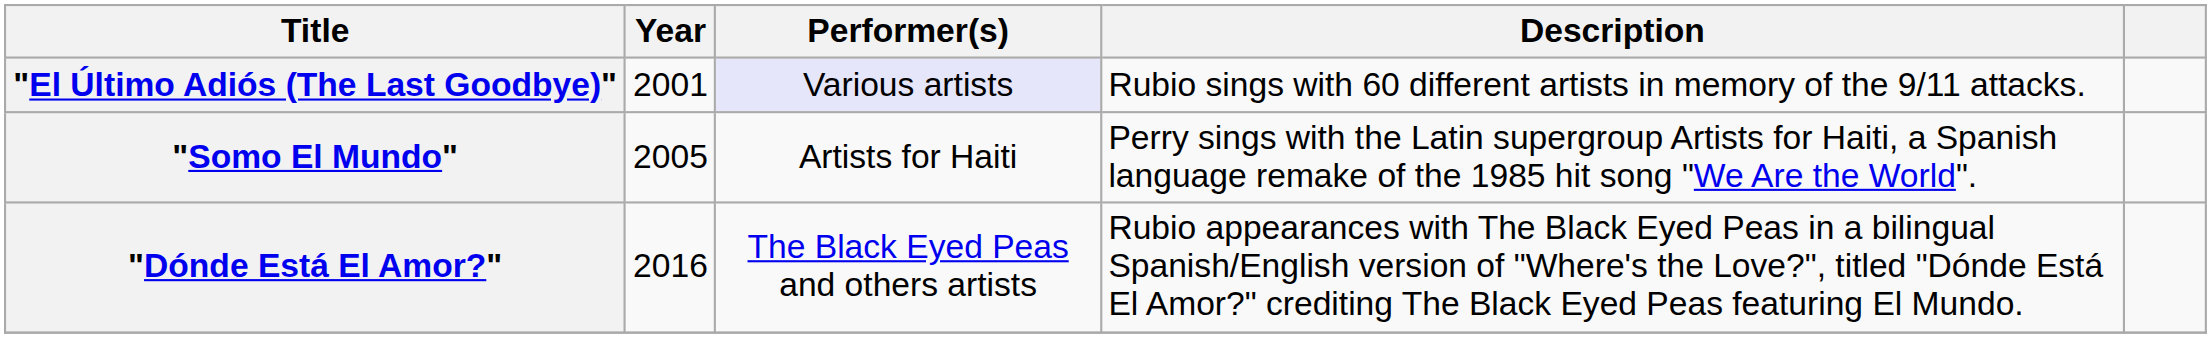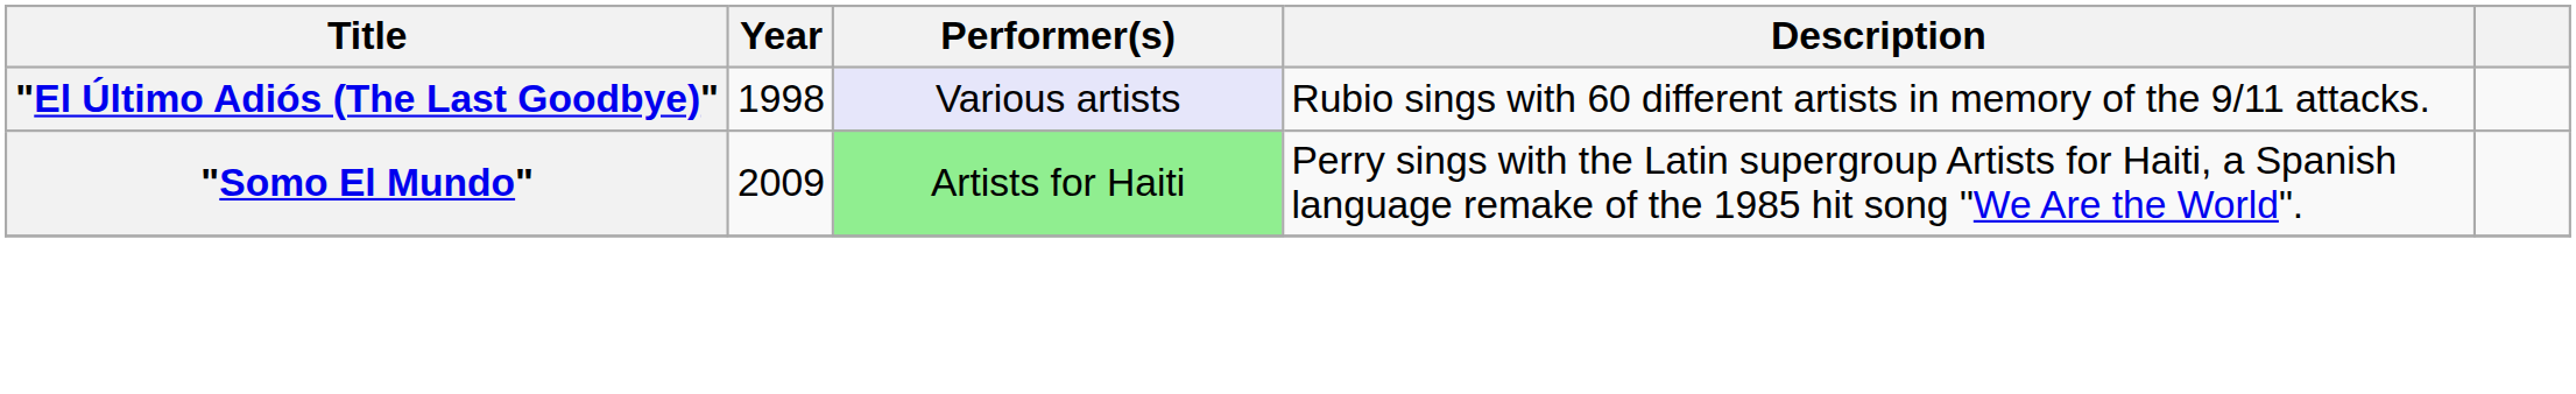"El Último Adiós (The Last Goodbye)" | Year: 2001 -> 1998
"Somo El Mundo" | Year: 2005 -> 2009
"Somo El Mundo" | Performer(s): no background -> lightgreen background
- row: "Dónde Está El Amor?" | 2016 | The Black Eyed Peas and others artists | Rubio appearances with The Black Eyed Peas in a bilingual Spanish/English version of "Where's the Love?", titled "Dónde Está El Amor?" crediting The Black Eyed Peas featuring El Mundo.
